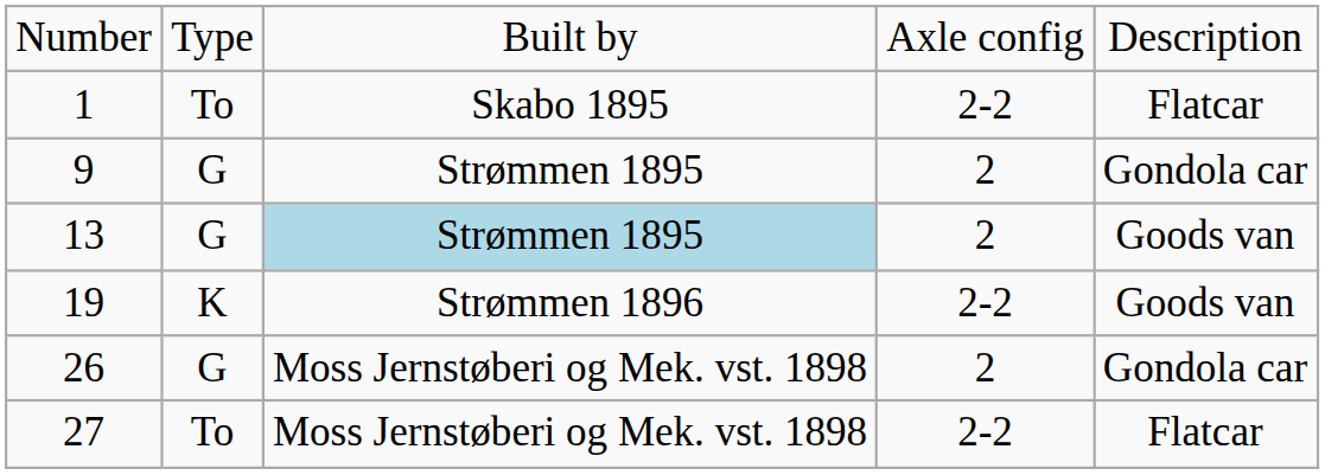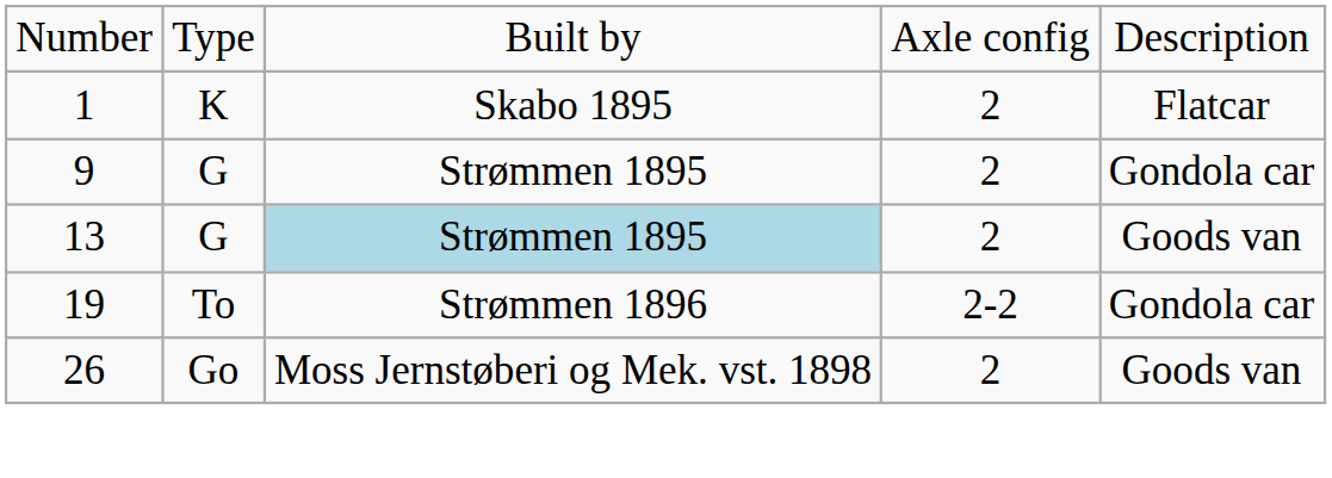1 | column 2: To -> K
1 | column 4: 2-2 -> 2
19 | column 2: K -> To
19 | column 5: Goods van -> Gondola car
26 | column 2: G -> Go
26 | column 5: Gondola car -> Goods van
- row: 27 | To | Moss Jernstøberi og Mek. vst. 1898 | 2-2 | Flatcar
